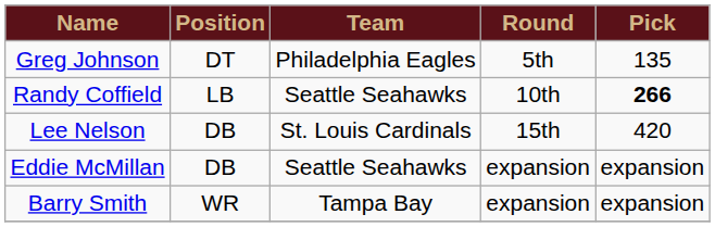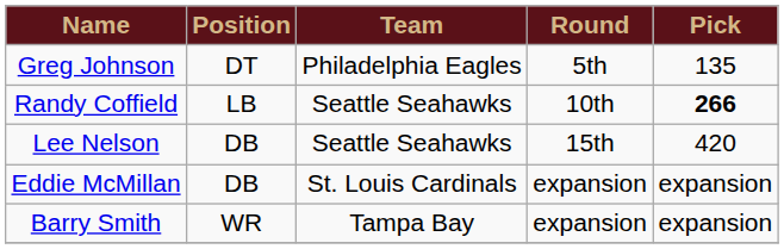Lee Nelson | Team: St. Louis Cardinals -> Seattle Seahawks
Eddie McMillan | Team: Seattle Seahawks -> St. Louis Cardinals
